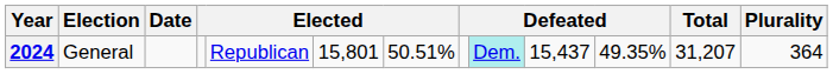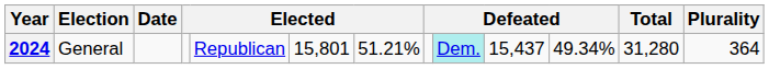2024 | column 7: 50.51% -> 51.21%
2024 | column 11: 49.35% -> 49.34%
2024 | Total: 31,207 -> 31,280
